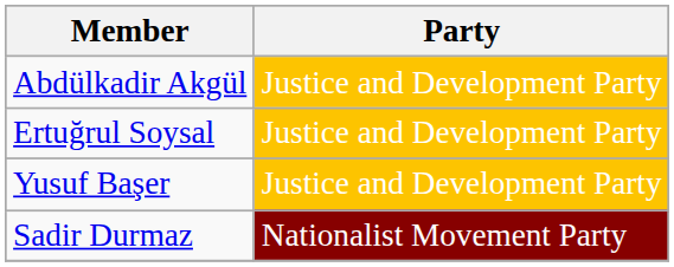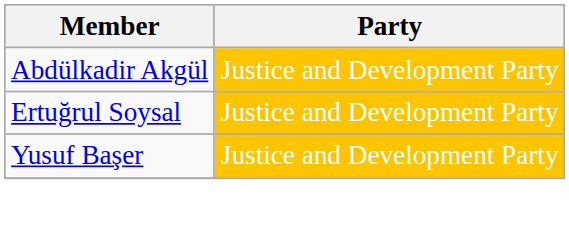- row: Sadir Durmaz | Nationalist Movement Party
